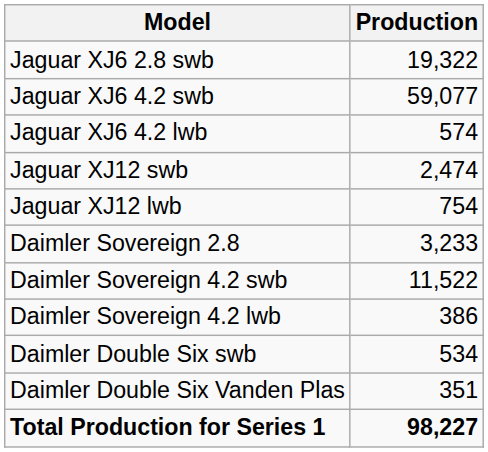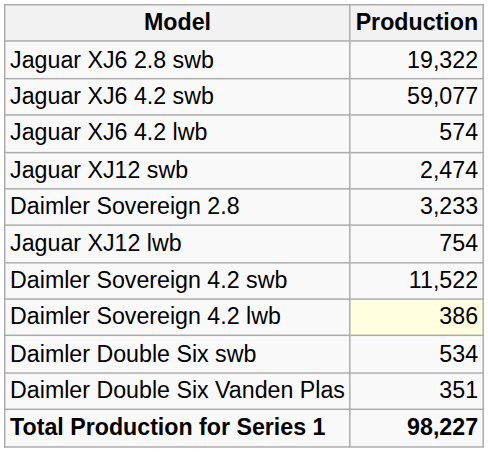rows swapped: Jaguar XJ12 lwb <-> Daimler Sovereign 2.8
Daimler Sovereign 4.2 lwb | Production: no background -> lightyellow background
